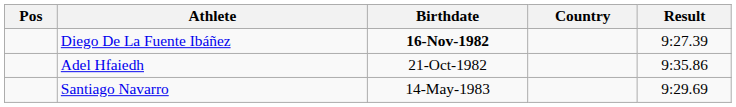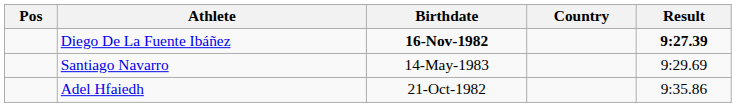Diego De La Fuente Ibáñez | Result: normal -> bold
rows swapped: Santiago Navarro <-> Adel Hfaiedh
